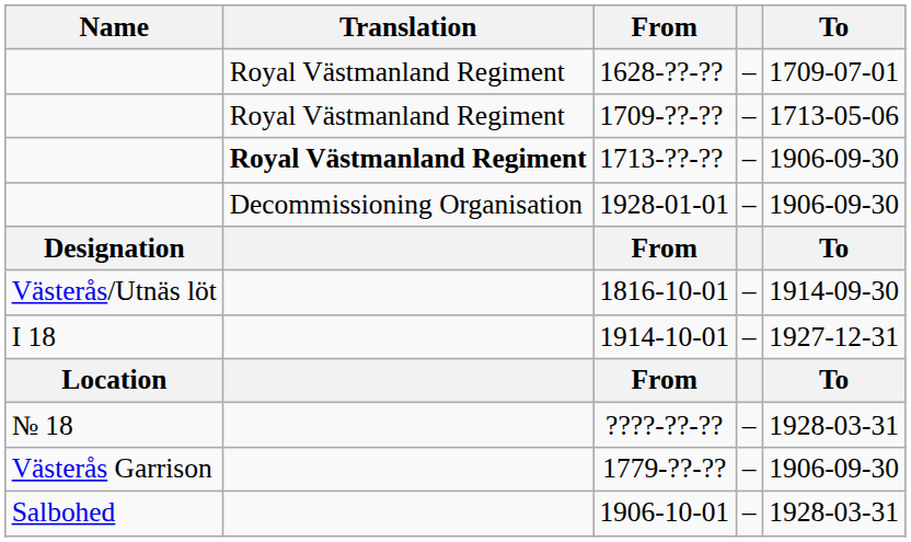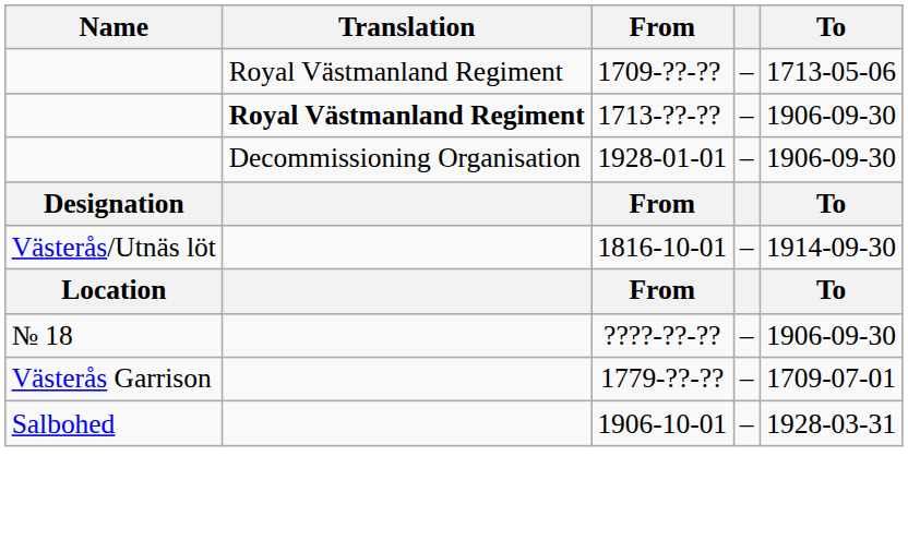- row: Royal Västmanland Regiment | 1628-??-?? | – | 1709-07-01
- row: I 18 | 1914-10-01 | – | 1927-12-31
????-??-?? | To: 1928-03-31 -> 1906-09-30
1779-??-?? | To: 1906-09-30 -> 1709-07-01
